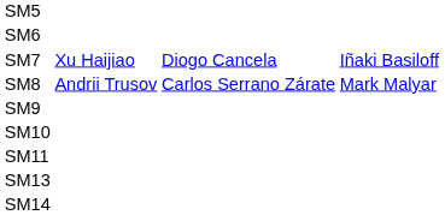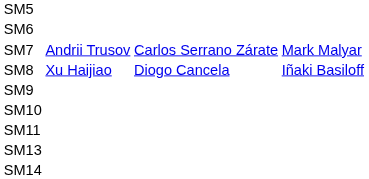SM7 | column 2: Xu Haijiao -> Andrii Trusov
SM7 | column 3: Diogo Cancela -> Carlos Serrano Zárate
SM7 | column 4: Iñaki Basiloff -> Mark Malyar
SM8 | column 2: Andrii Trusov -> Xu Haijiao
SM8 | column 3: Carlos Serrano Zárate -> Diogo Cancela
SM8 | column 4: Mark Malyar -> Iñaki Basiloff
